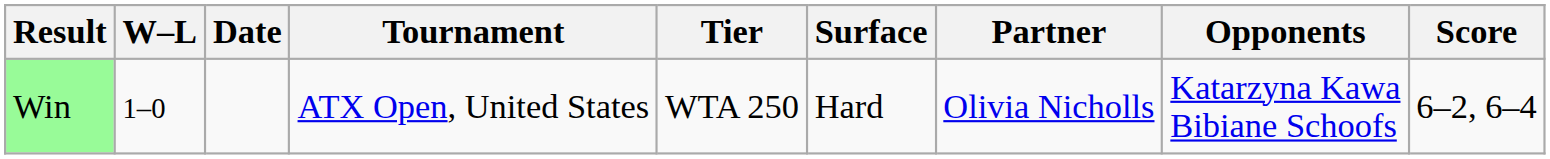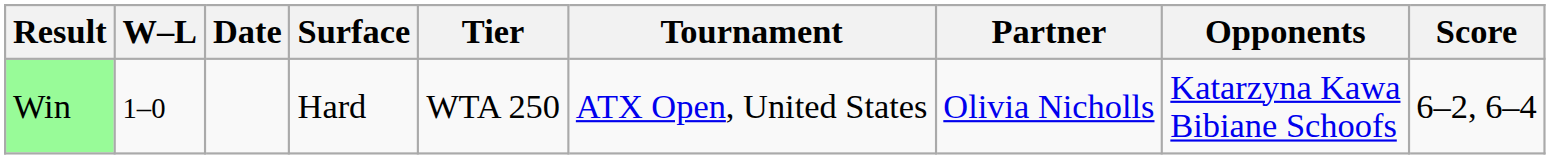columns swapped: Tournament <-> Surface
